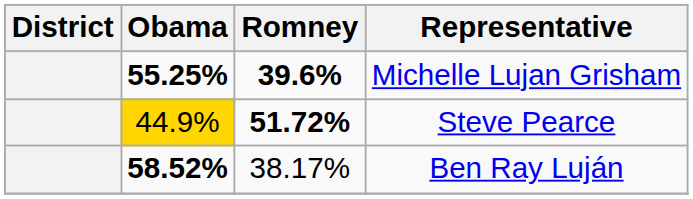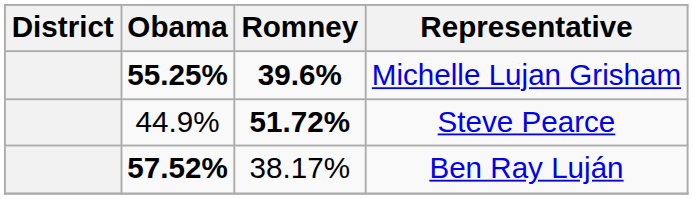Steve Pearce | Obama: gold background -> no background
Ben Ray Luján | Obama: 58.52% -> 57.52%
